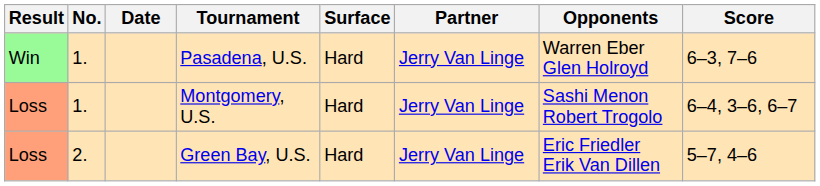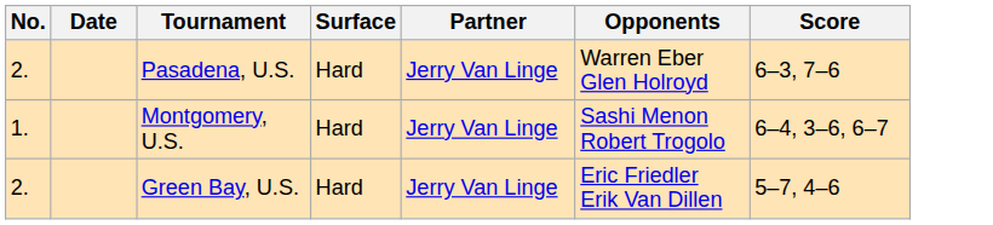- column: Result | Win | Loss | Loss
Pasadena, U.S. | No.: 1. -> 2.
